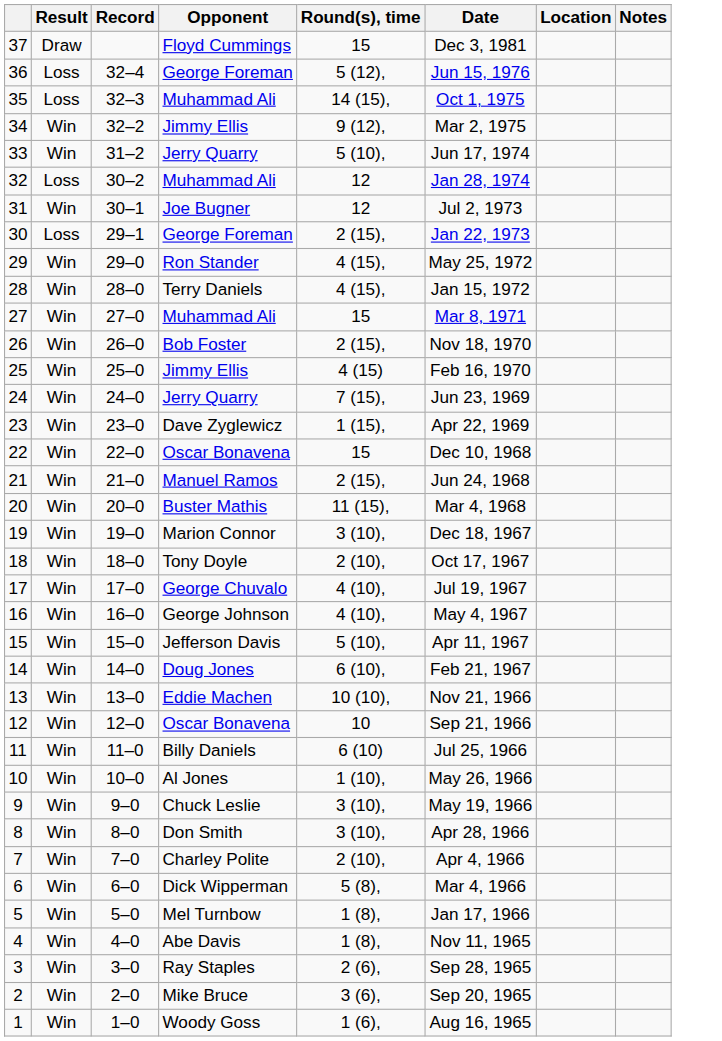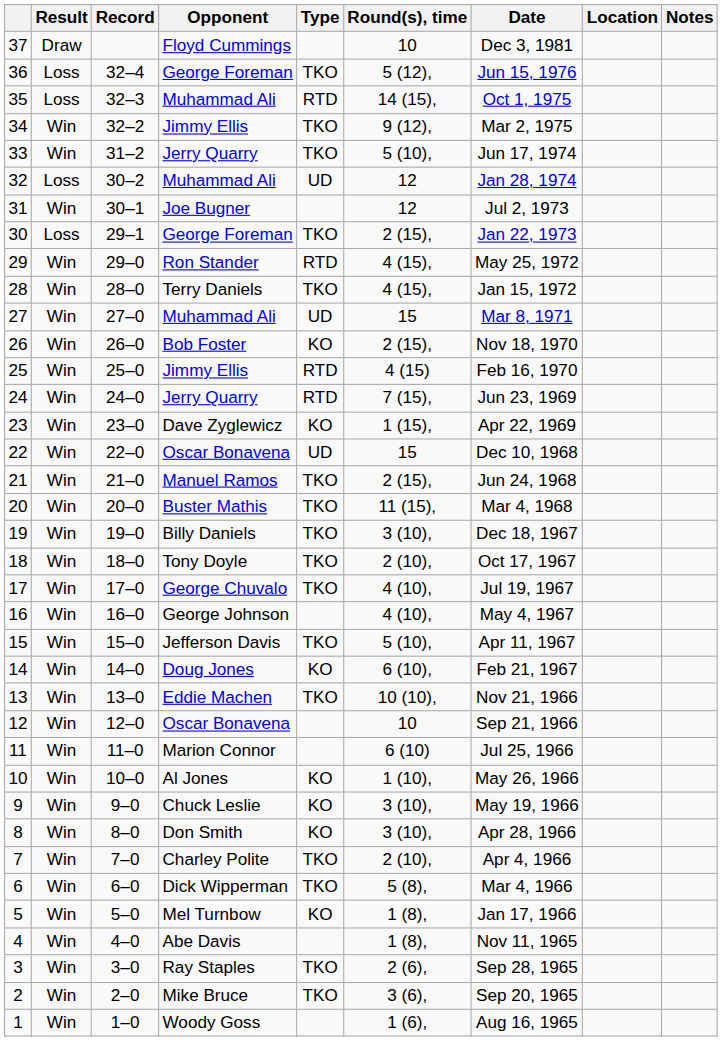+ column: Type | TKO | RTD | TKO | TKO | UD | TKO | RTD | TKO | UD | KO | RTD | RTD | KO | UD | TKO | TKO | TKO | TKO | TKO | TKO | KO | TKO | KO | KO | KO | TKO | TKO | KO | TKO | TKO
37 | Round(s), time: 15 -> 10
19 | Opponent: Marion Connor -> Billy Daniels
11 | Opponent: Billy Daniels -> Marion Connor
